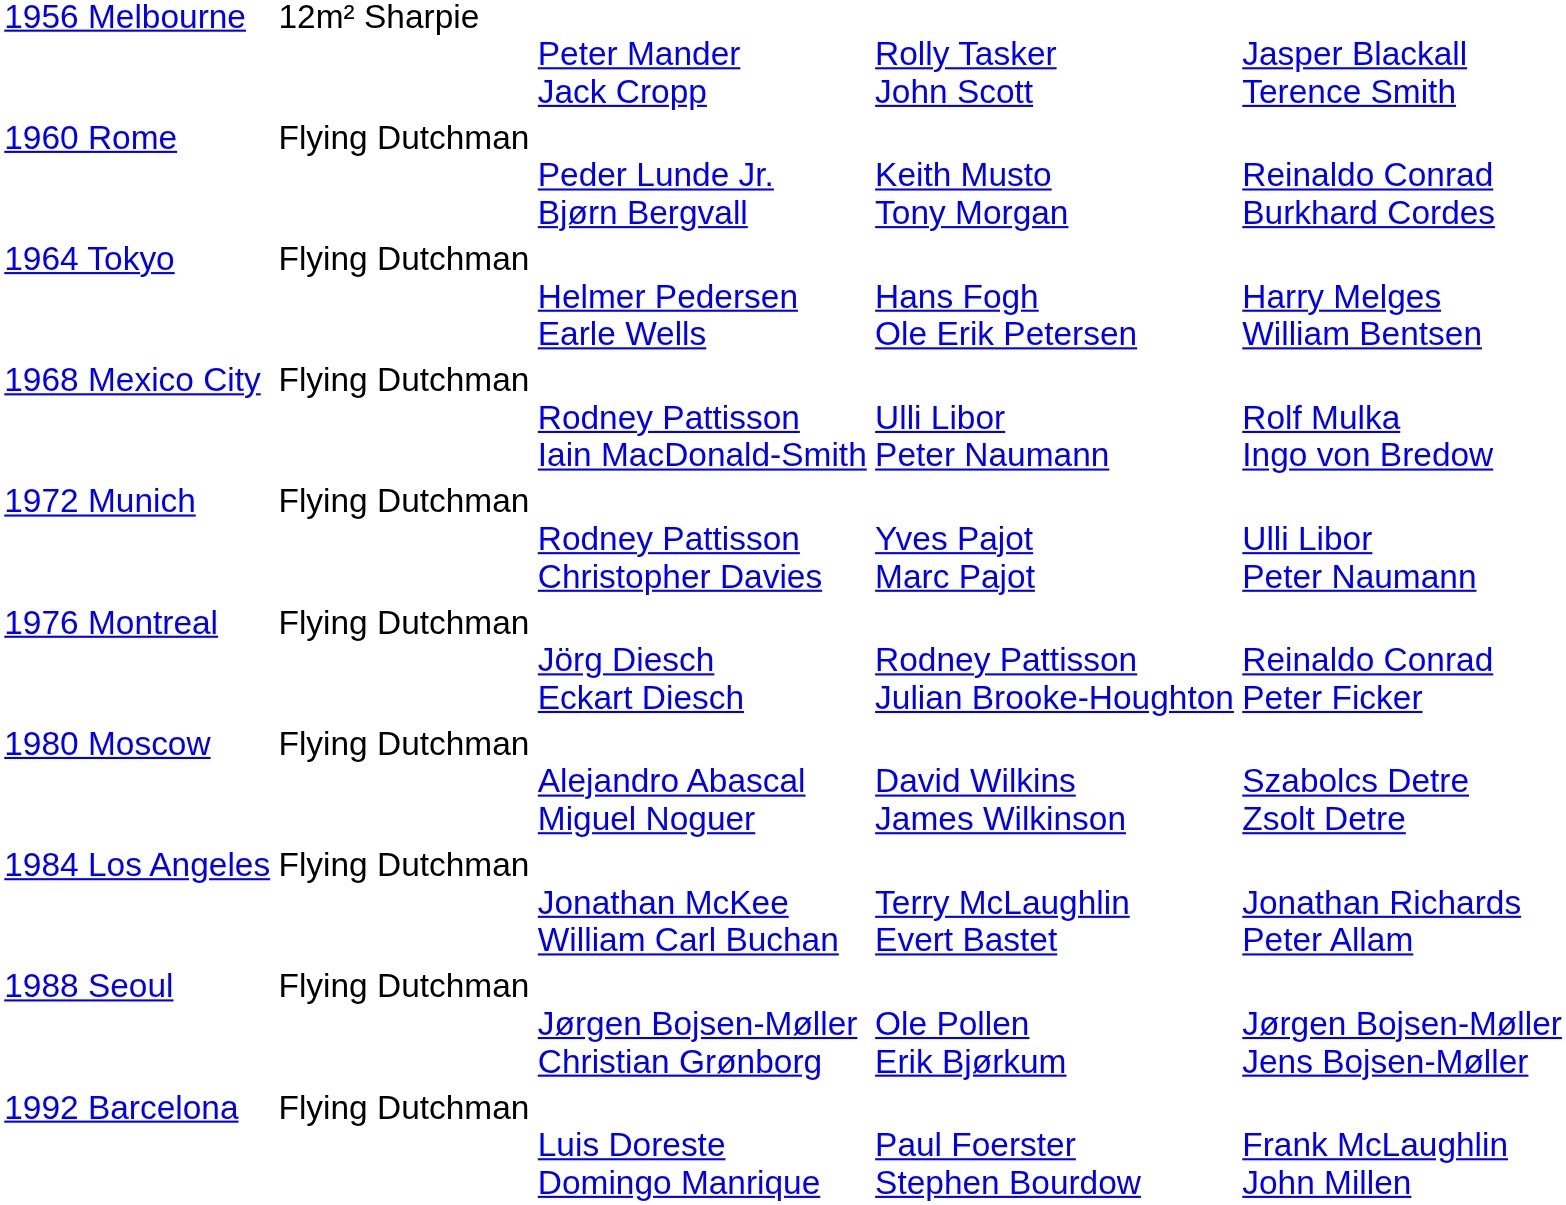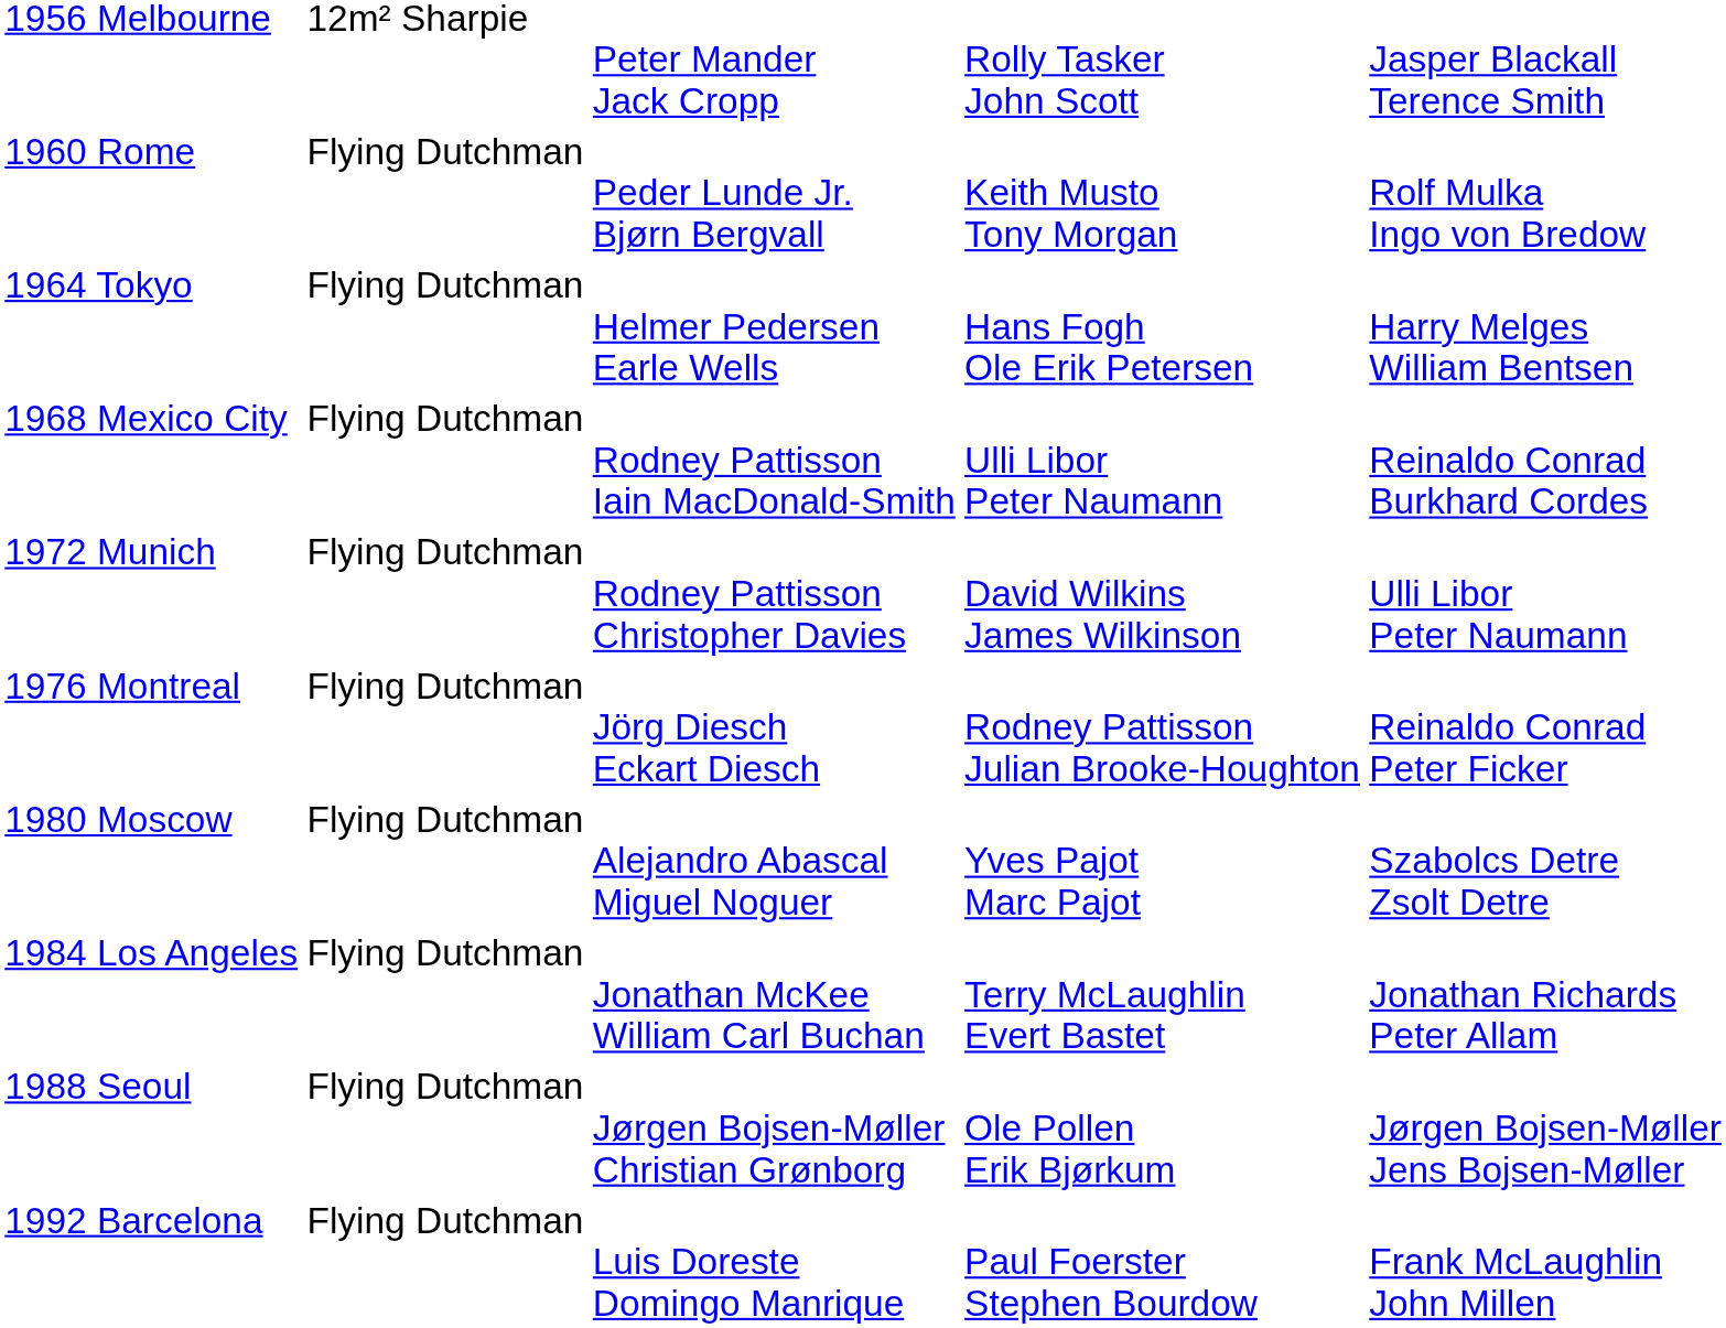1960 Rome | column 5: Reinaldo Conrad Burkhard Cordes -> Rolf Mulka Ingo von Bredow
1968 Mexico City | column 5: Rolf Mulka Ingo von Bredow -> Reinaldo Conrad Burkhard Cordes
1972 Munich | column 4: Yves Pajot Marc Pajot -> David Wilkins James Wilkinson
1980 Moscow | column 4: David Wilkins James Wilkinson -> Yves Pajot Marc Pajot
